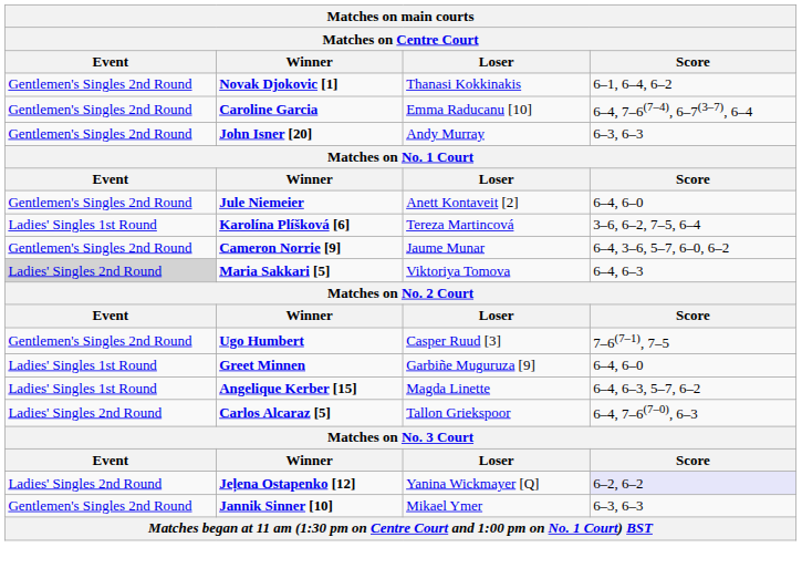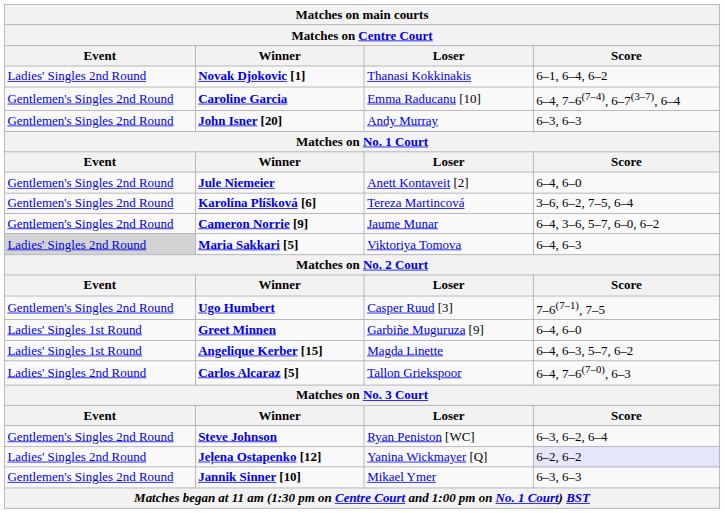Novak Djokovic [1] | Event: Gentlemen's Singles 2nd Round -> Ladies' Singles 2nd Round
Karolína Plíšková [6] | Event: Ladies' Singles 1st Round -> Gentlemen's Singles 2nd Round
+ row: Gentlemen's Singles 2nd Round | Steve Johnson | Ryan Peniston [WC] | 6–3, 6–2, 6–4
